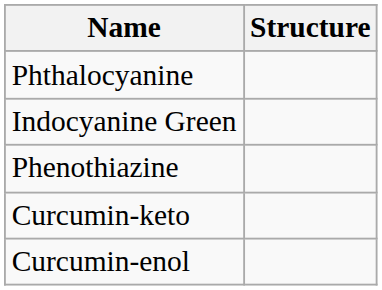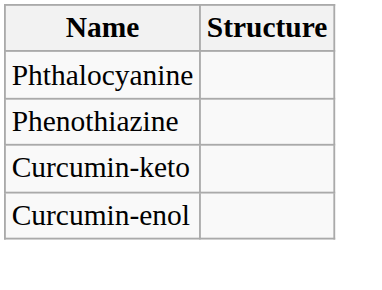- row: Indocyanine Green
